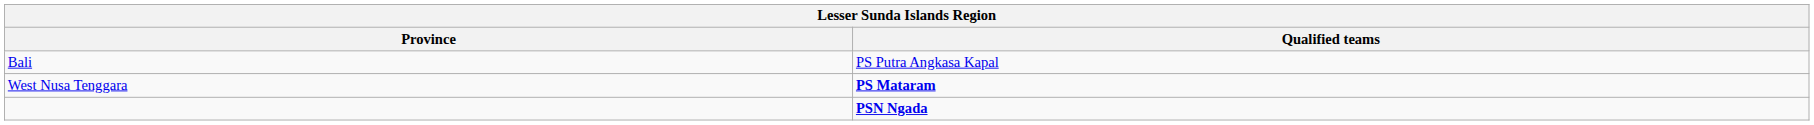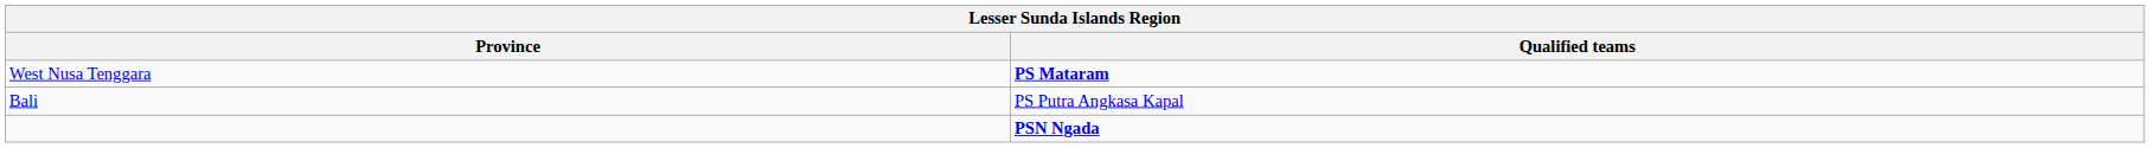rows swapped: Bali <-> West Nusa Tenggara
